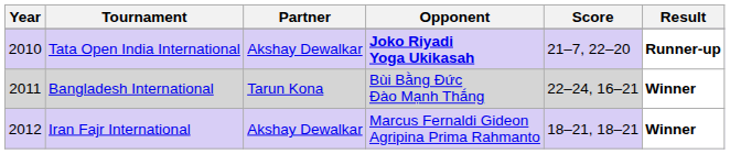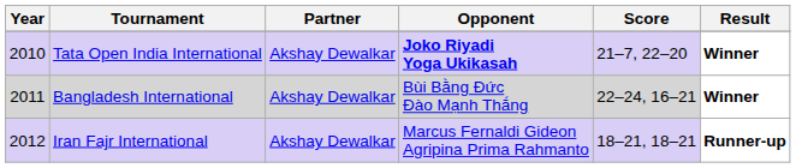Tata Open India International | Result: Runner-up -> Winner
Bangladesh International | Partner: Tarun Kona -> Akshay Dewalkar
Iran Fajr International | Result: Winner -> Runner-up
